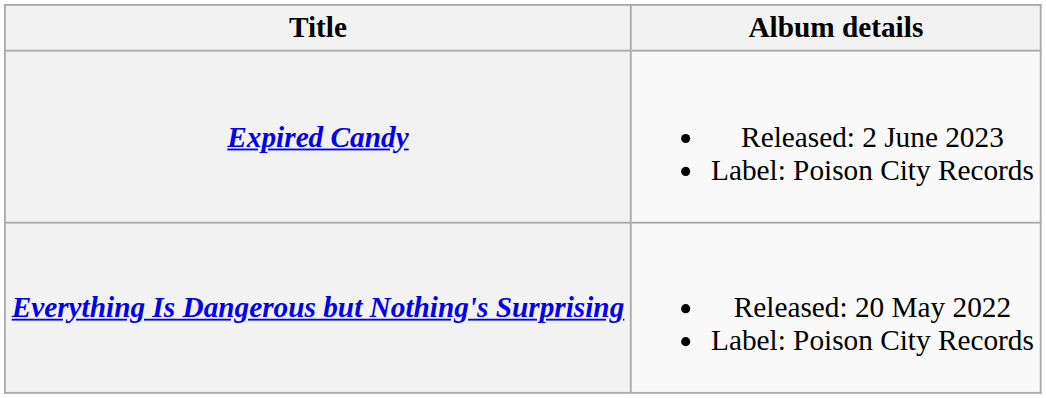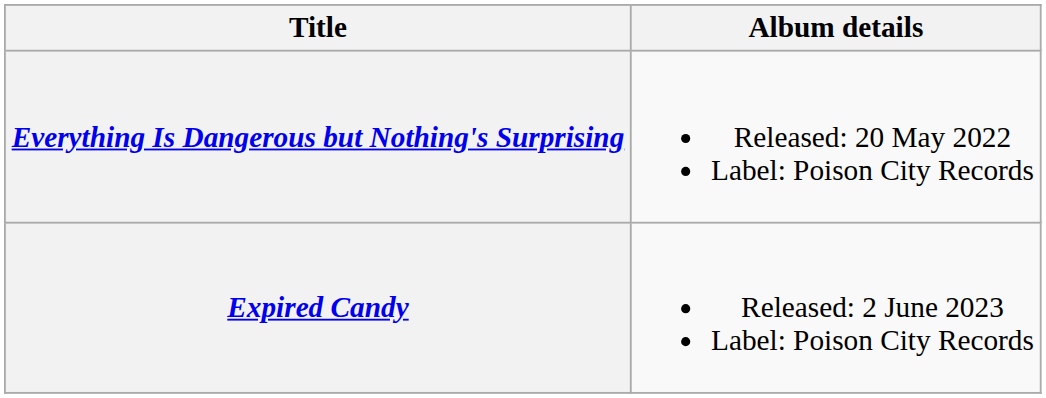rows swapped: Everything Is Dangerous but Nothing's Surprising <-> Expired Candy
